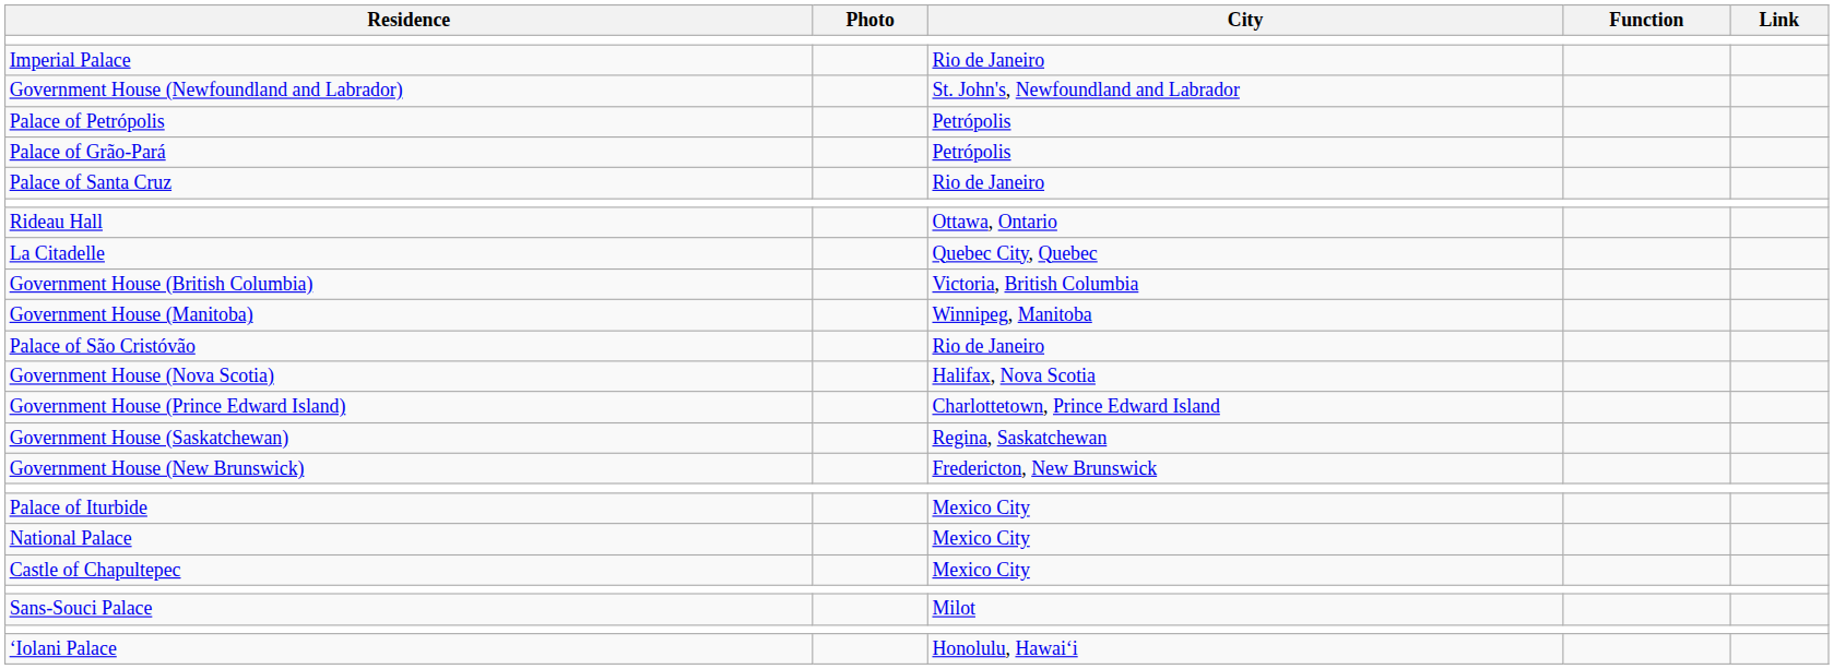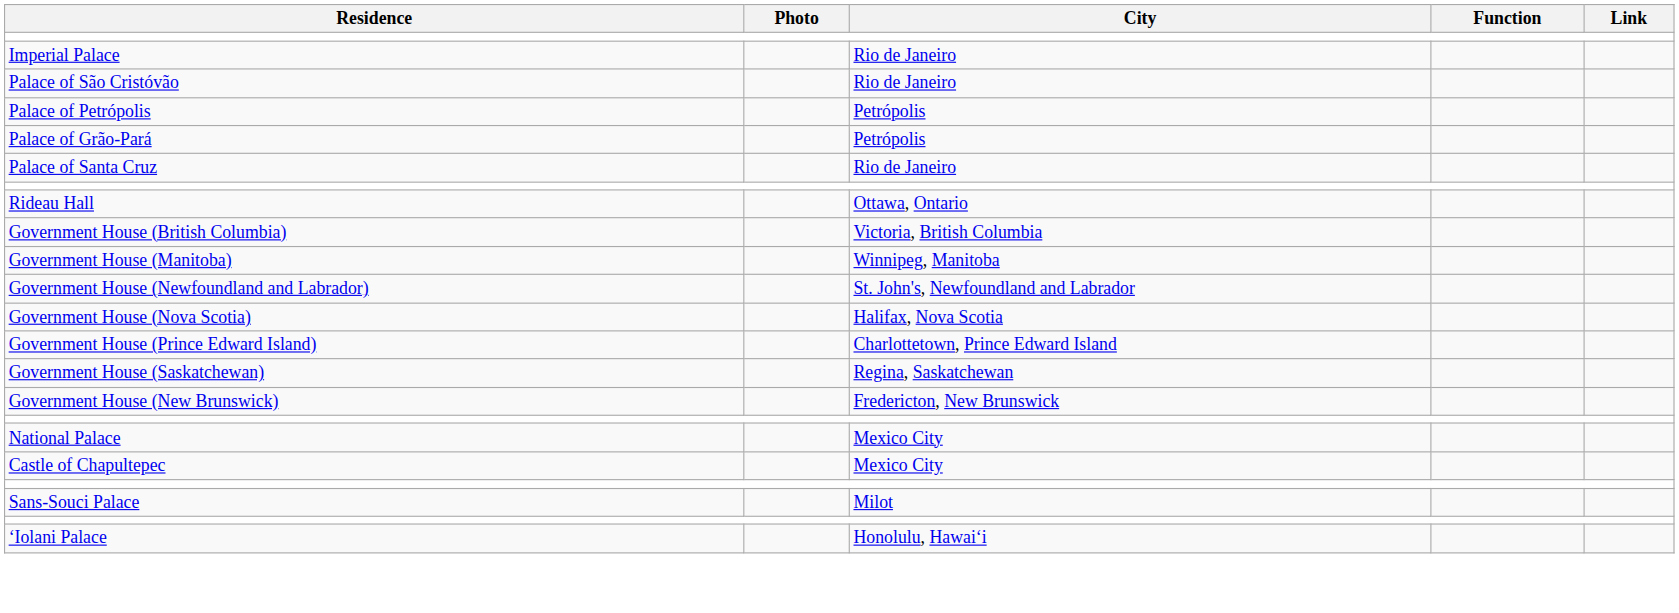rows swapped: Palace of São Cristóvão <-> Government House (Newfoundland and Labrador)
- row: La Citadelle | Quebec City, Quebec
- row: Palace of Iturbide | Mexico City
